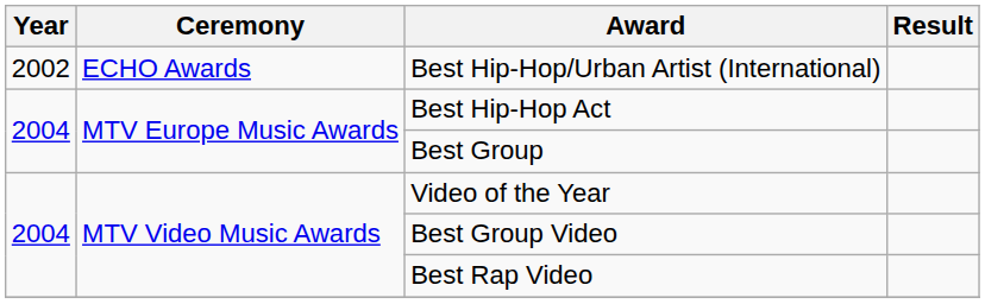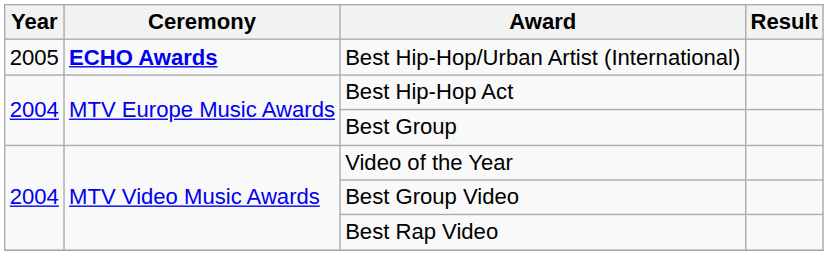Best Hip-Hop/Urban Artist (International) | Year: 2002 -> 2005
Best Hip-Hop/Urban Artist (International) | Ceremony: normal -> bold
